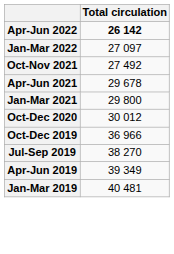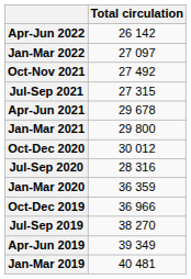Apr-Jun 2022 | Total circulation: bold -> normal
+ row: Jul-Sep 2021 | 27 315
+ row: Jul-Sep 2020 | 28 316
+ row: Jan-Mar 2020 | 36 359
